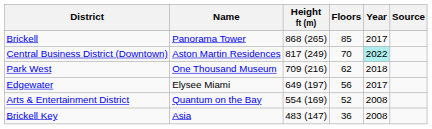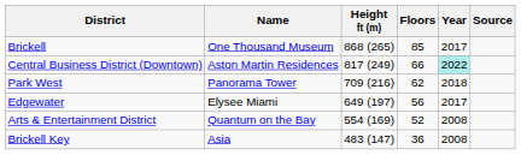Brickell | Name: Panorama Tower -> One Thousand Museum
Central Business District (Downtown) | Floors: 70 -> 66
Park West | Name: One Thousand Museum -> Panorama Tower
